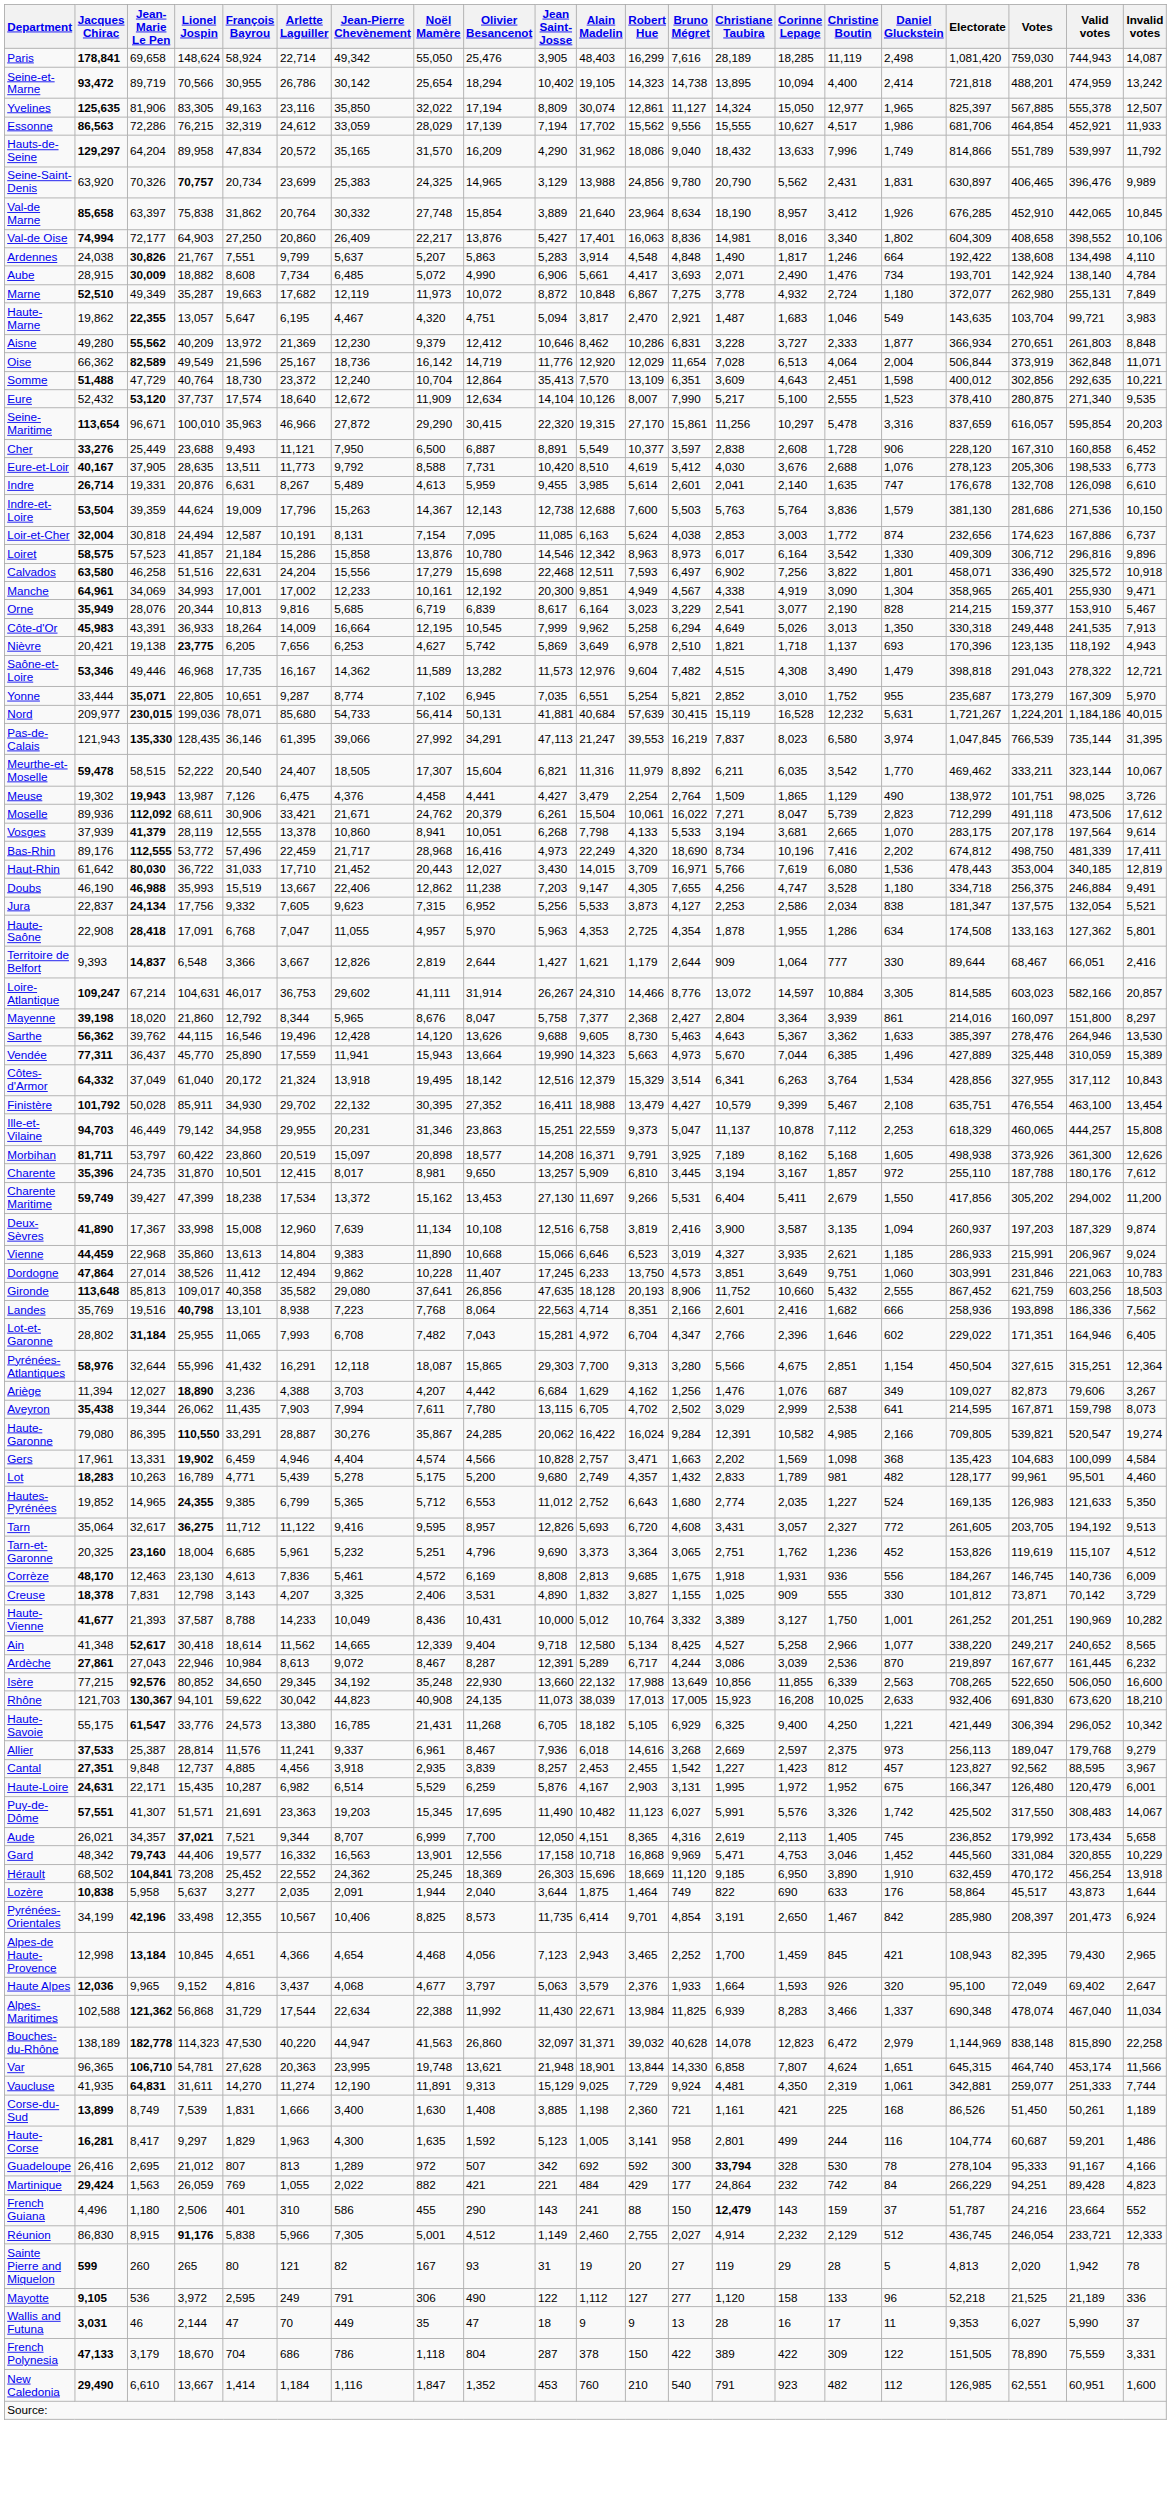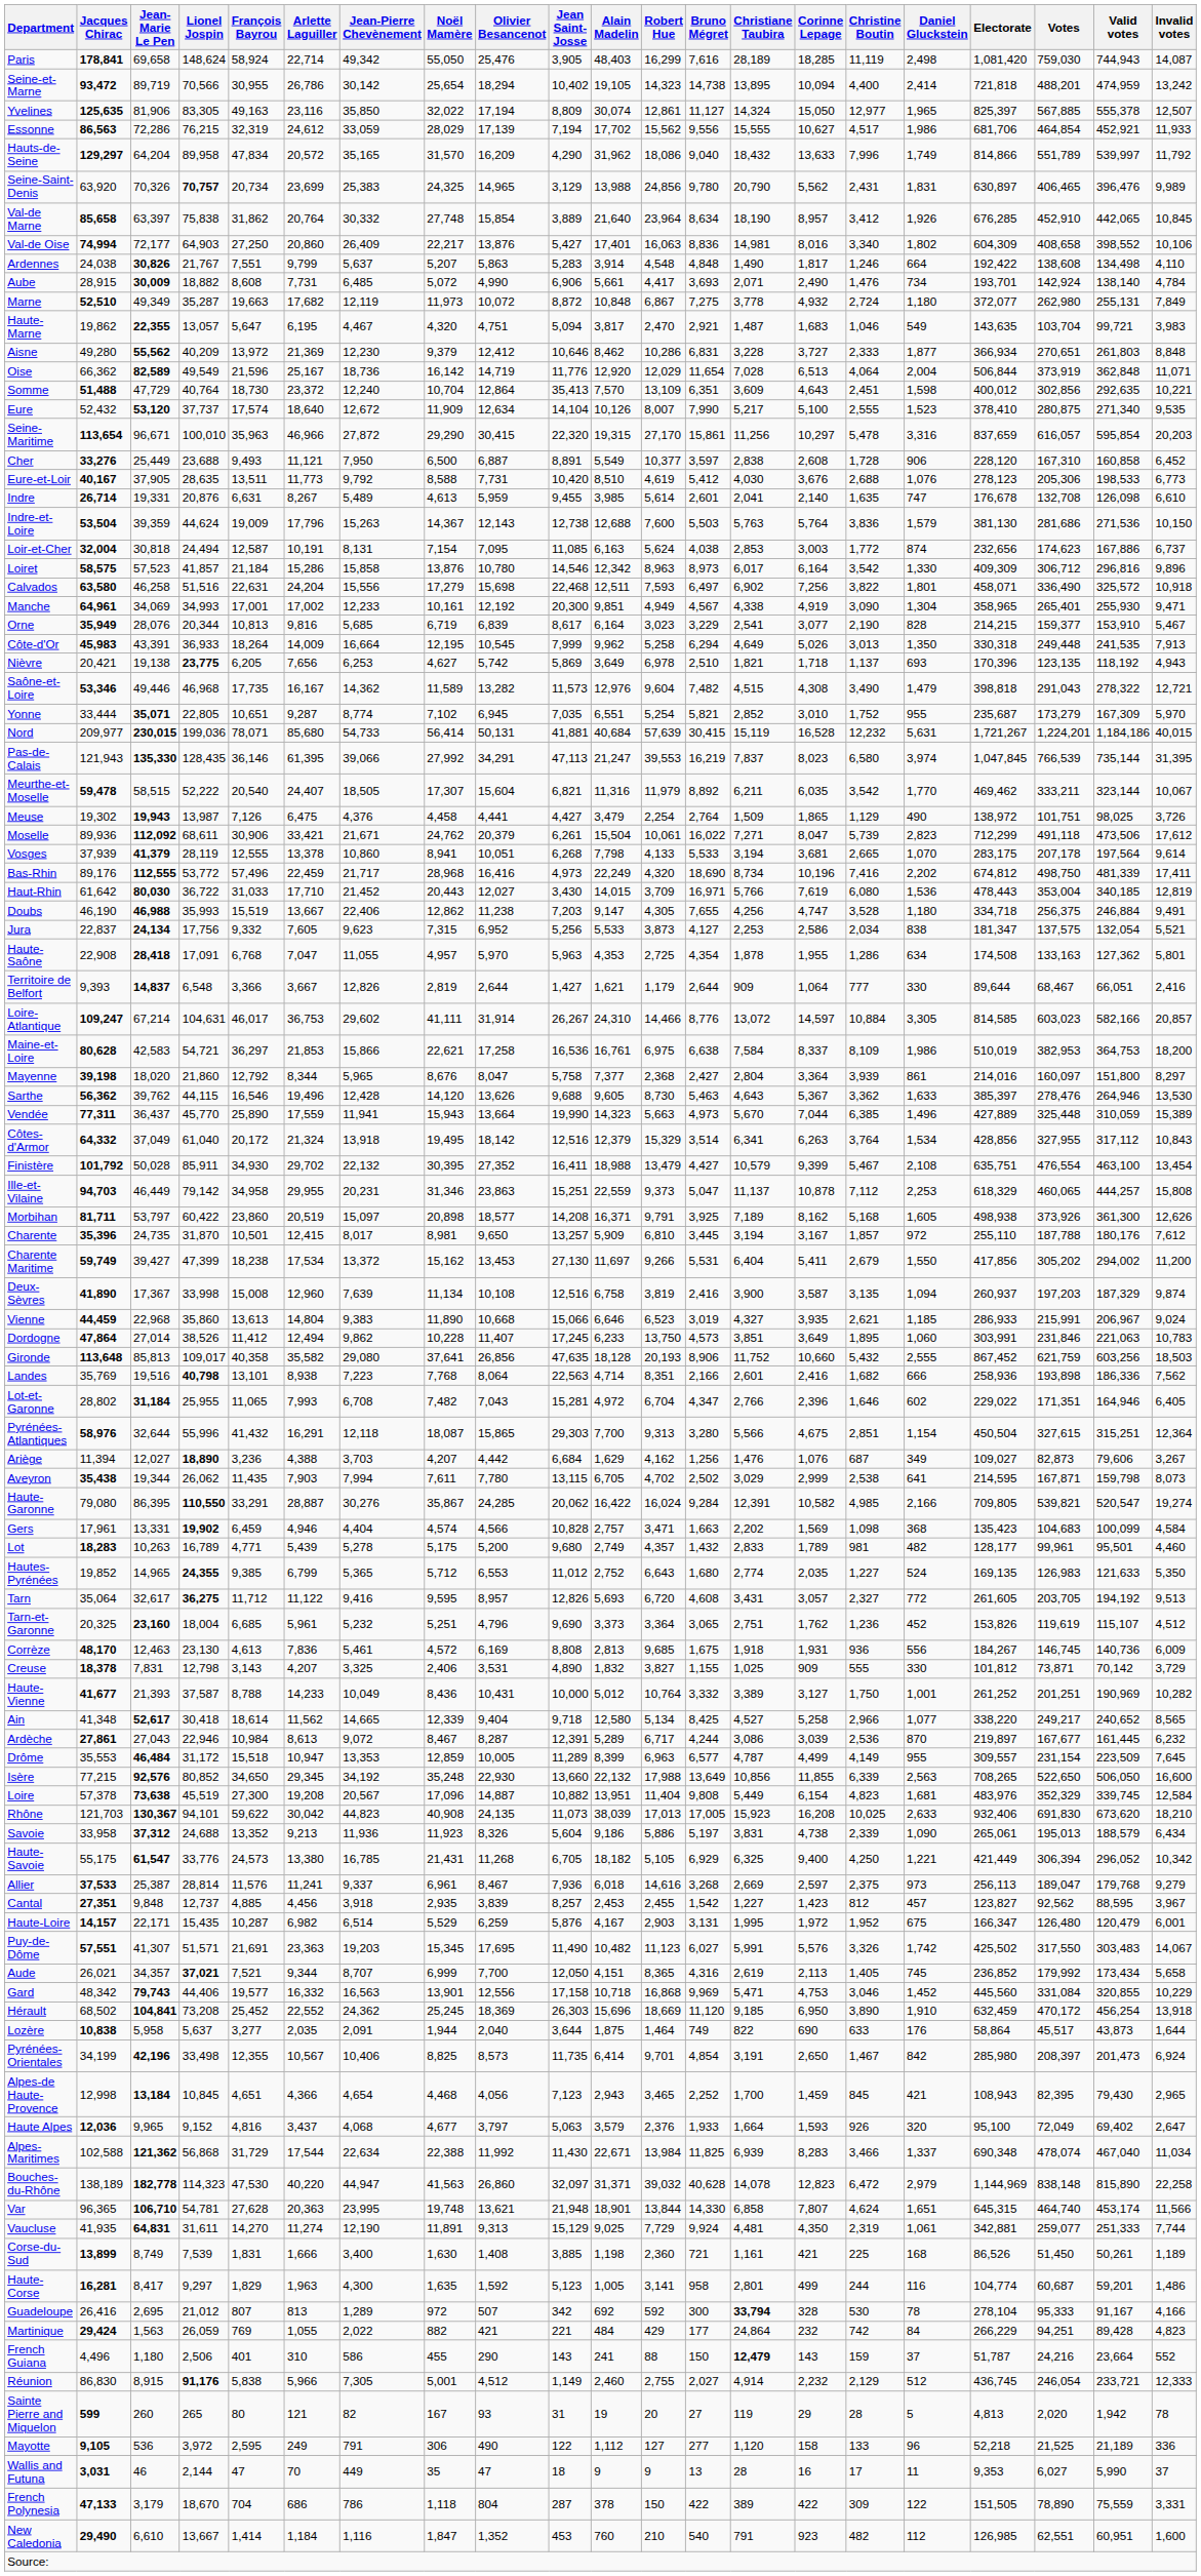Aube | Arlette Laguiller: 7,734 -> 7,731
+ row: Maine-et-Loire | 80,628 | 42,583 | 54,721 | 36,297 | 21,853 | 15,866 | 22,621 | 17,258 | 16,536 | 16,761 | 6,975 | 6,638 | 7,584 | 8,337 | 8,109 | 1,986 | 510,019 | 382,953 | 364,753 | 18,200
Dordogne | Christine Boutin: 9,751 -> 1,895
+ row: Drôme | 35,553 | 46,484 | 31,172 | 15,518 | 10,947 | 13,353 | 12,859 | 10,005 | 11,289 | 8,399 | 6,963 | 6,577 | 4,787 | 4,499 | 4,149 | 955 | 309,557 | 231,154 | 223,509 | 7,645
+ row: Loire | 57,378 | 73,638 | 45,519 | 27,300 | 19,208 | 20,567 | 17,096 | 14,887 | 10,882 | 13,951 | 11,404 | 9,808 | 5,449 | 6,154 | 4,823 | 1,681 | 483,976 | 352,329 | 339,745 | 12,584
+ row: Savoie | 33,958 | 37,312 | 24,688 | 13,352 | 9,213 | 11,936 | 11,923 | 8,326 | 5,604 | 9,186 | 5,886 | 5,197 | 3,831 | 4,738 | 2,339 | 1,090 | 265,061 | 195,013 | 188,579 | 6,434
Haute-Loire | Jacques Chirac: 24,631 -> 14,157
Puy-de-Dôme | Valid votes: 308,483 -> 303,483
